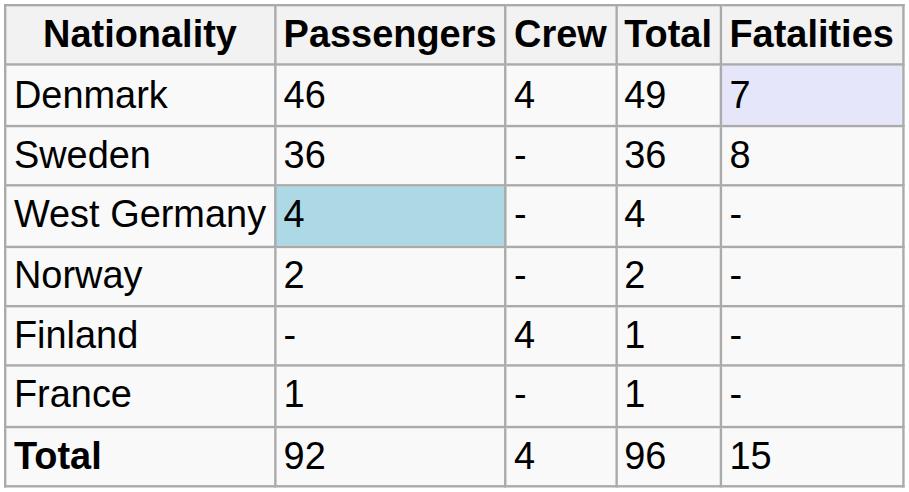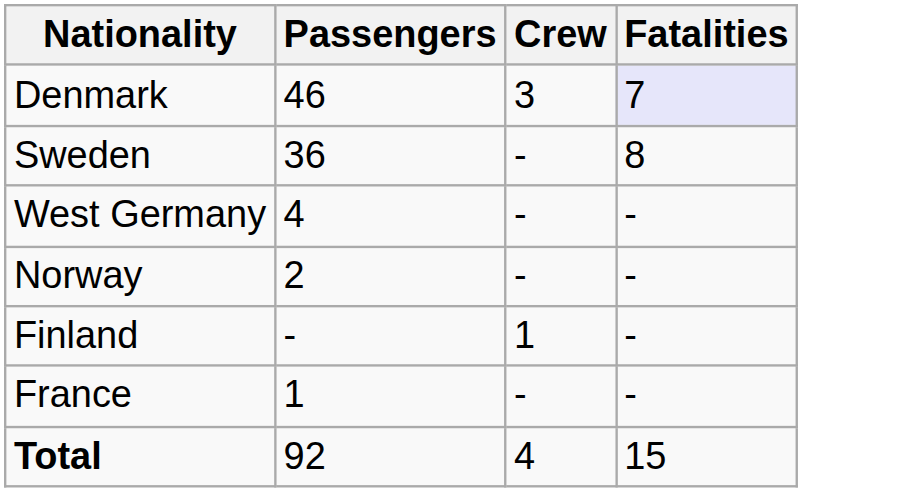- column: Total | 49 | 36 | 4 | 2 | 1 | 1 | 96
Denmark | Crew: 4 -> 3
West Germany | Passengers: lightblue background -> no background
Finland | Crew: 4 -> 1
